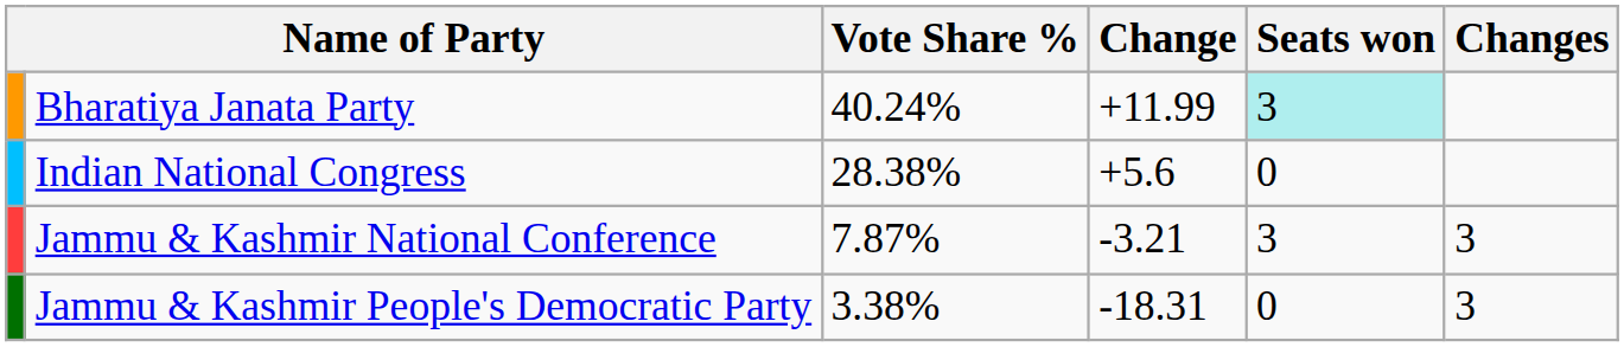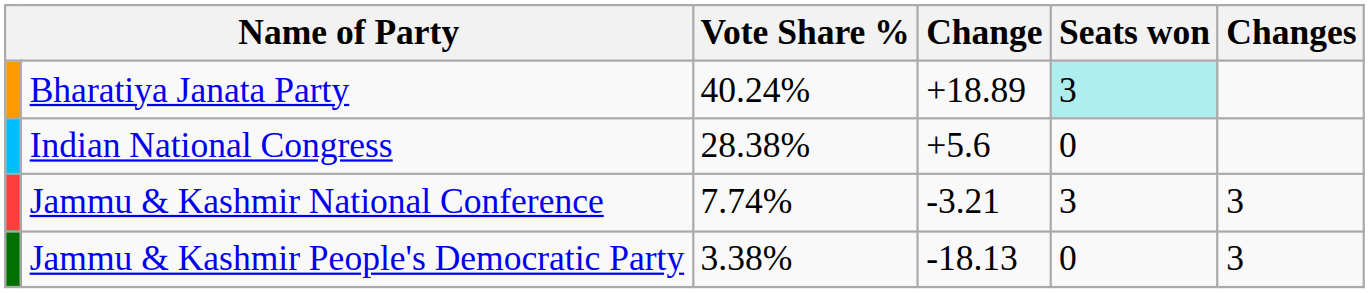Bharatiya Janata Party | Change: +11.99 -> +18.89
Jammu & Kashmir National Conference | Vote Share %: 7.87% -> 7.74%
Jammu & Kashmir People's Democratic Party | Change: -18.31 -> -18.13
